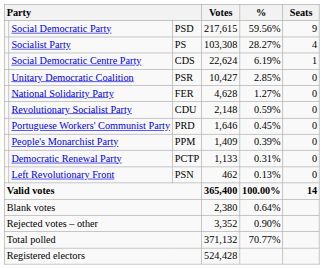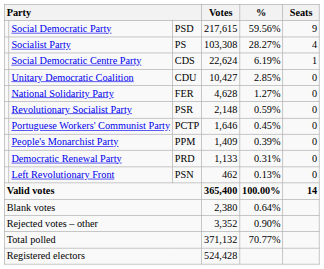Unitary Democratic Coalition | column 3: PSR -> CDU
Revolutionary Socialist Party | column 3: CDU -> PSR
Portuguese Workers' Communist Party | column 3: PRD -> PCTP
Democratic Renewal Party | column 3: PCTP -> PRD
